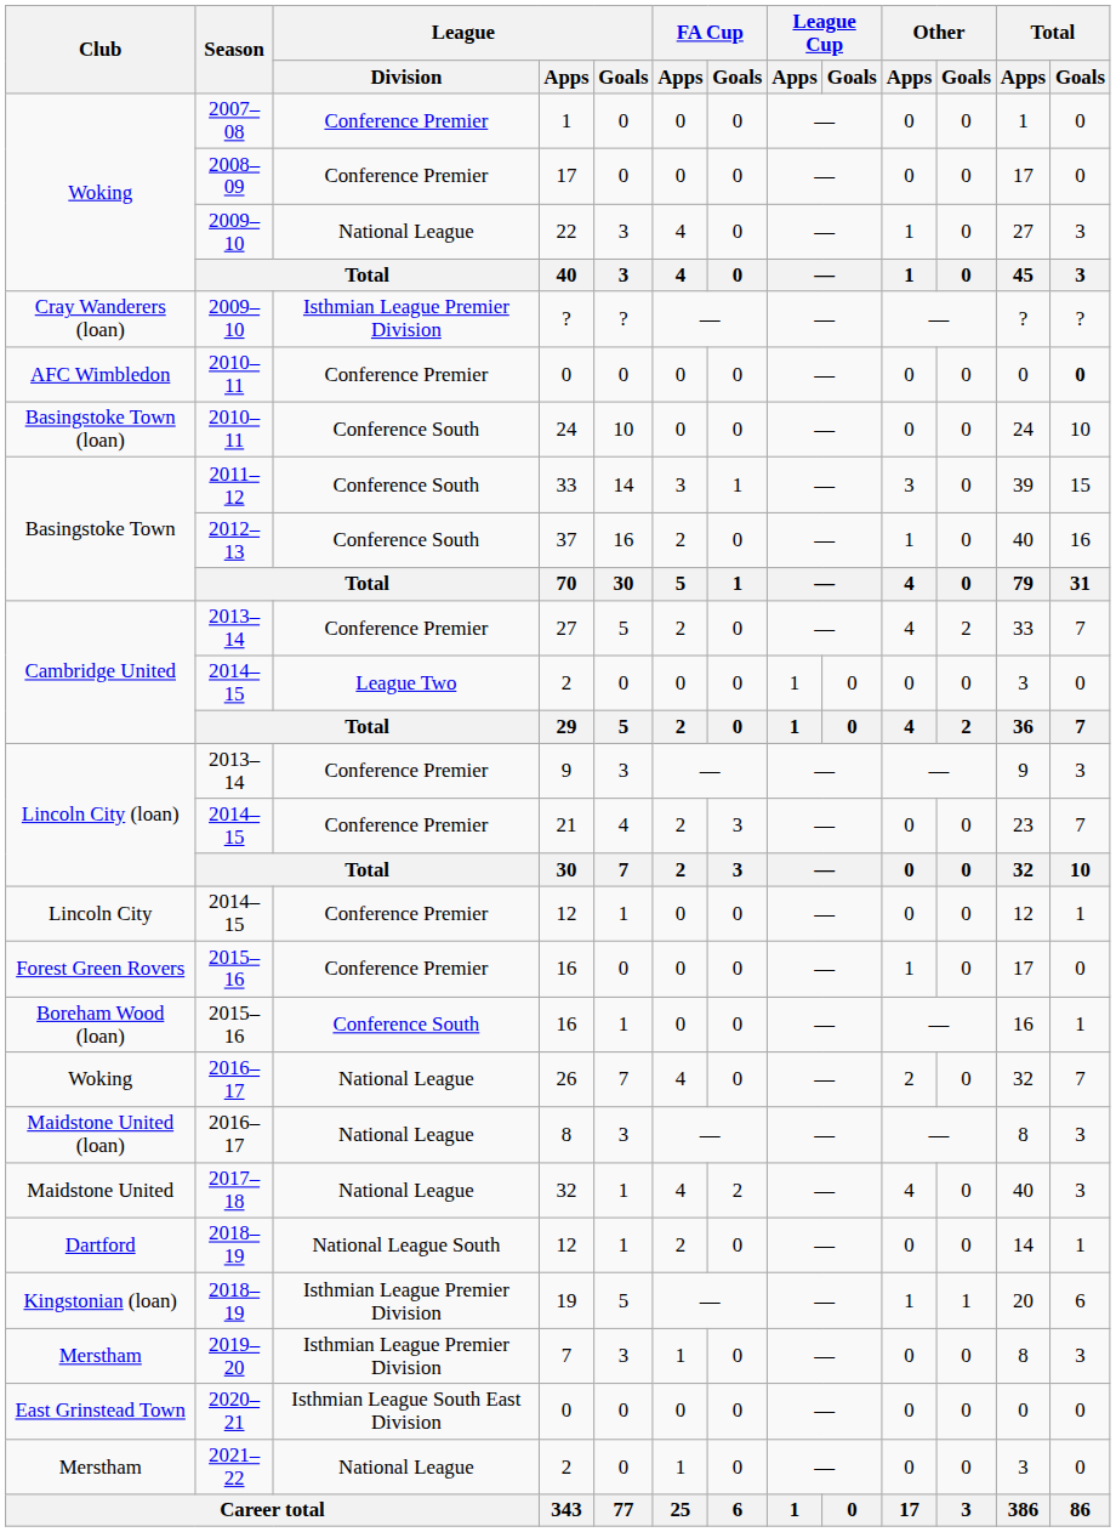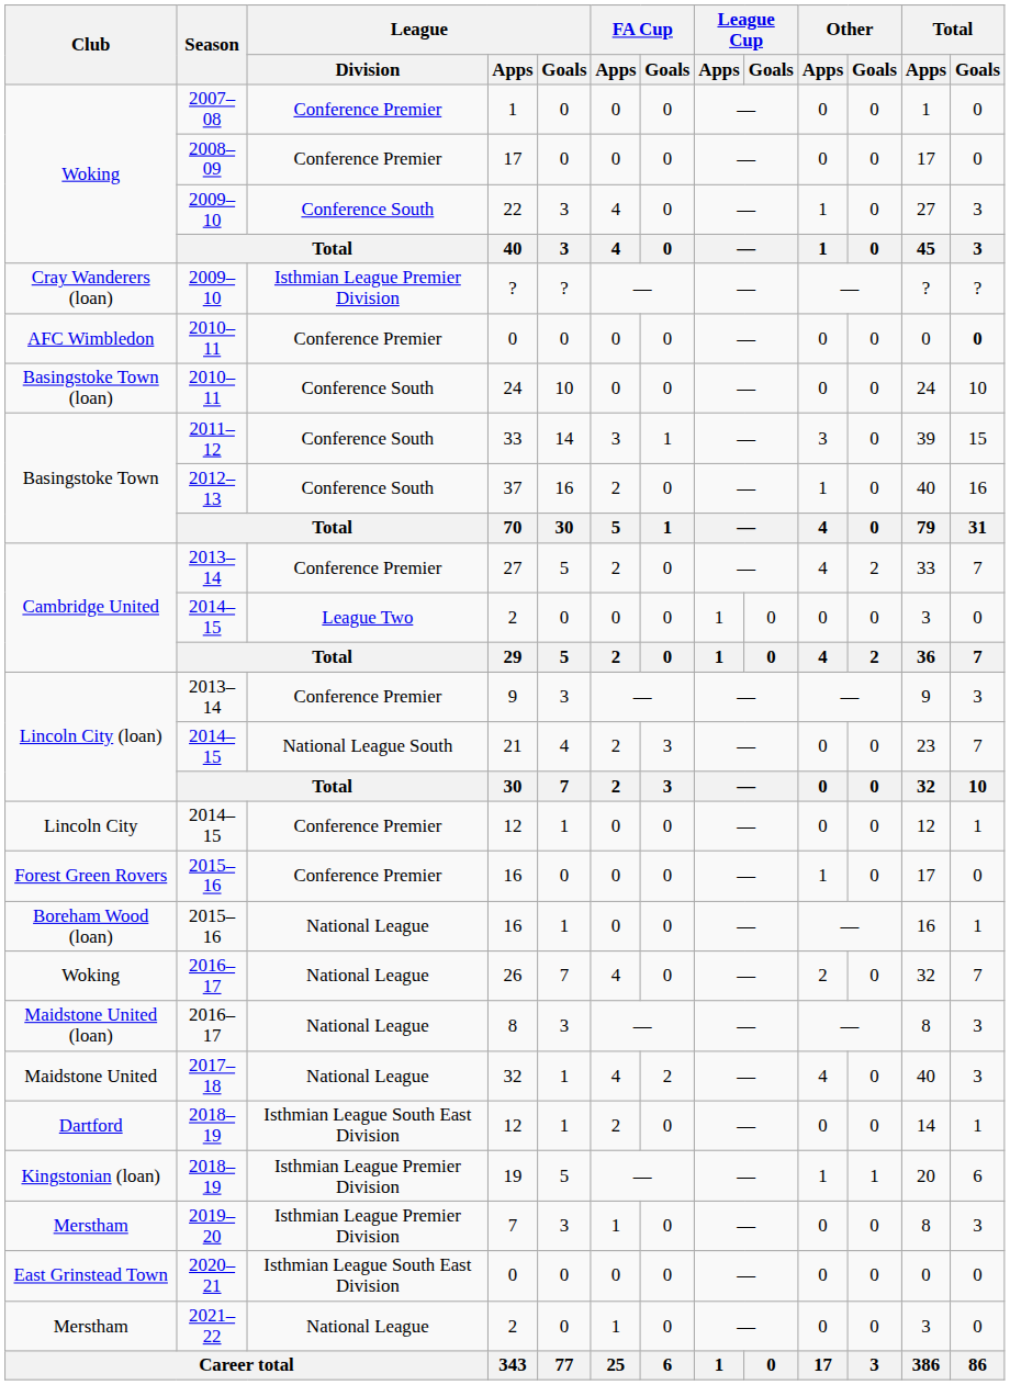22 | League / Division: National League -> Conference South
21 | League / Division: Conference Premier -> National League South
Boreham Wood (loan) / 16 | League / Division: Conference South -> National League
Dartford / 12 | League / Division: National League South -> Isthmian League South East Division
